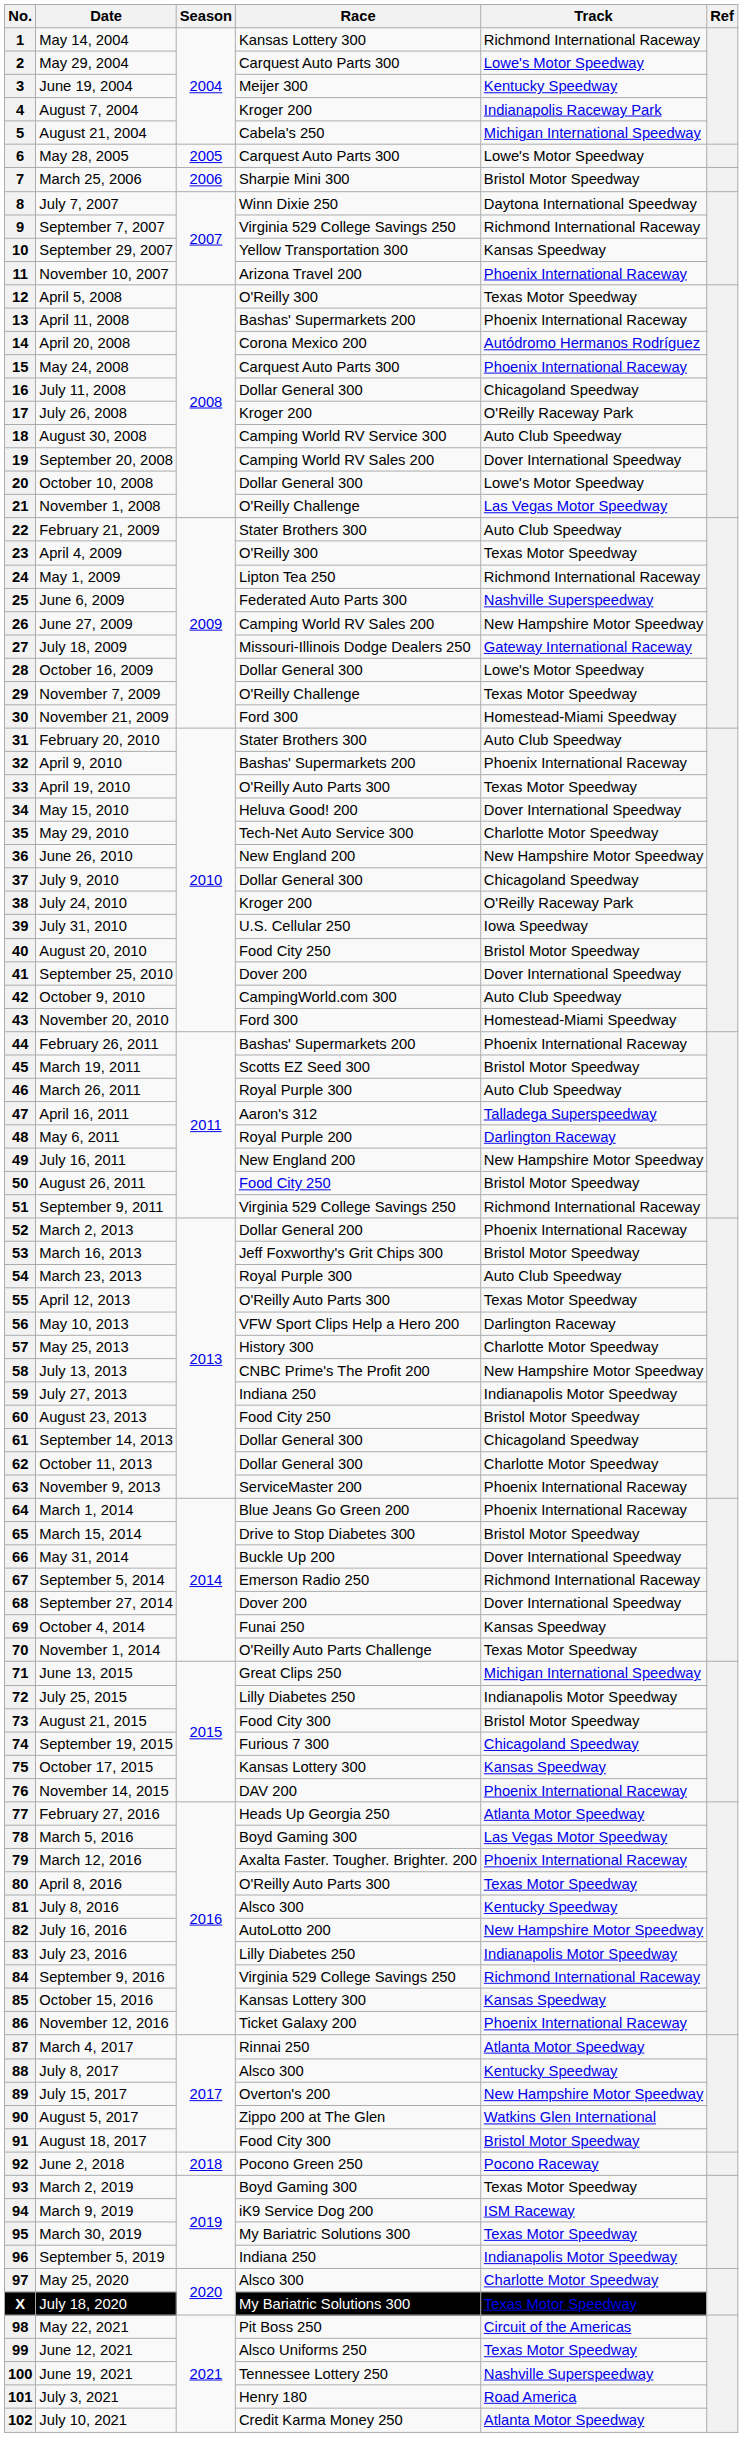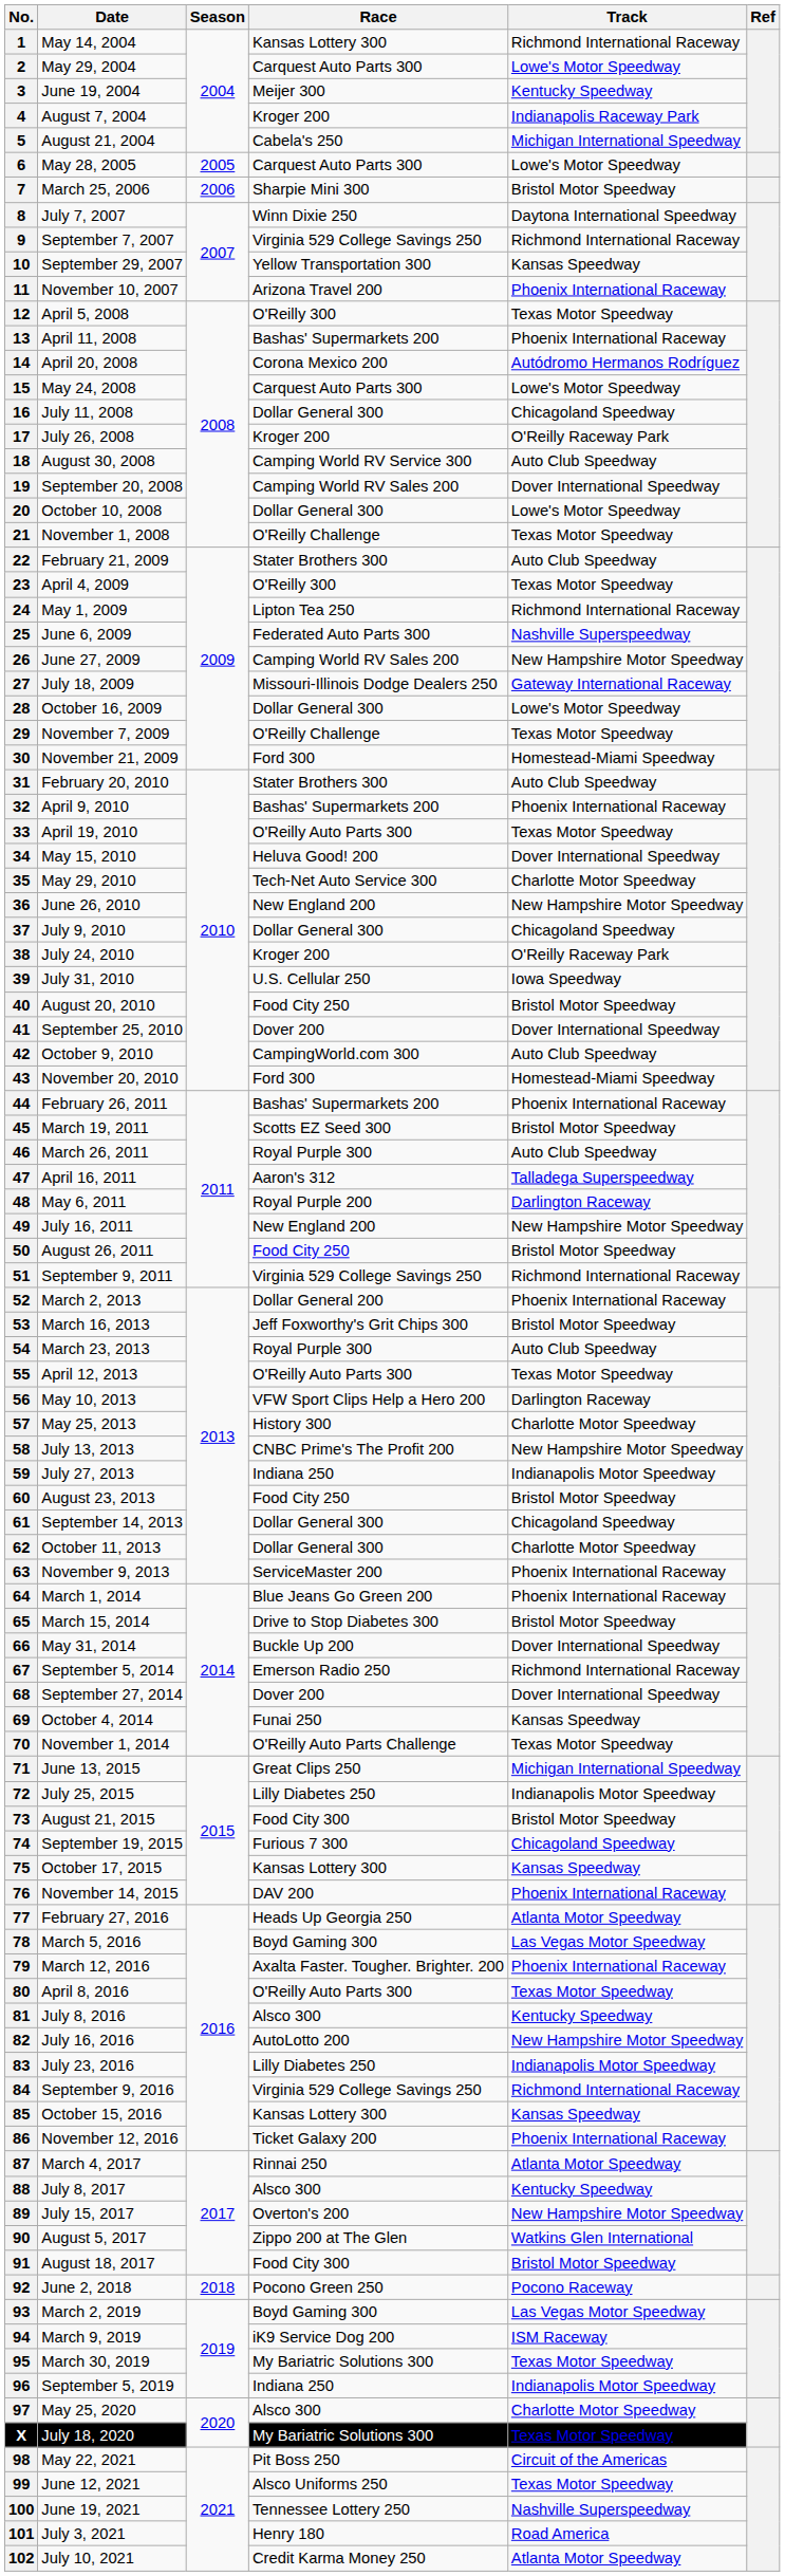15 | Track: Phoenix International Raceway -> Lowe's Motor Speedway
21 | Track: Las Vegas Motor Speedway -> Texas Motor Speedway
93 | Track: Texas Motor Speedway -> Las Vegas Motor Speedway
